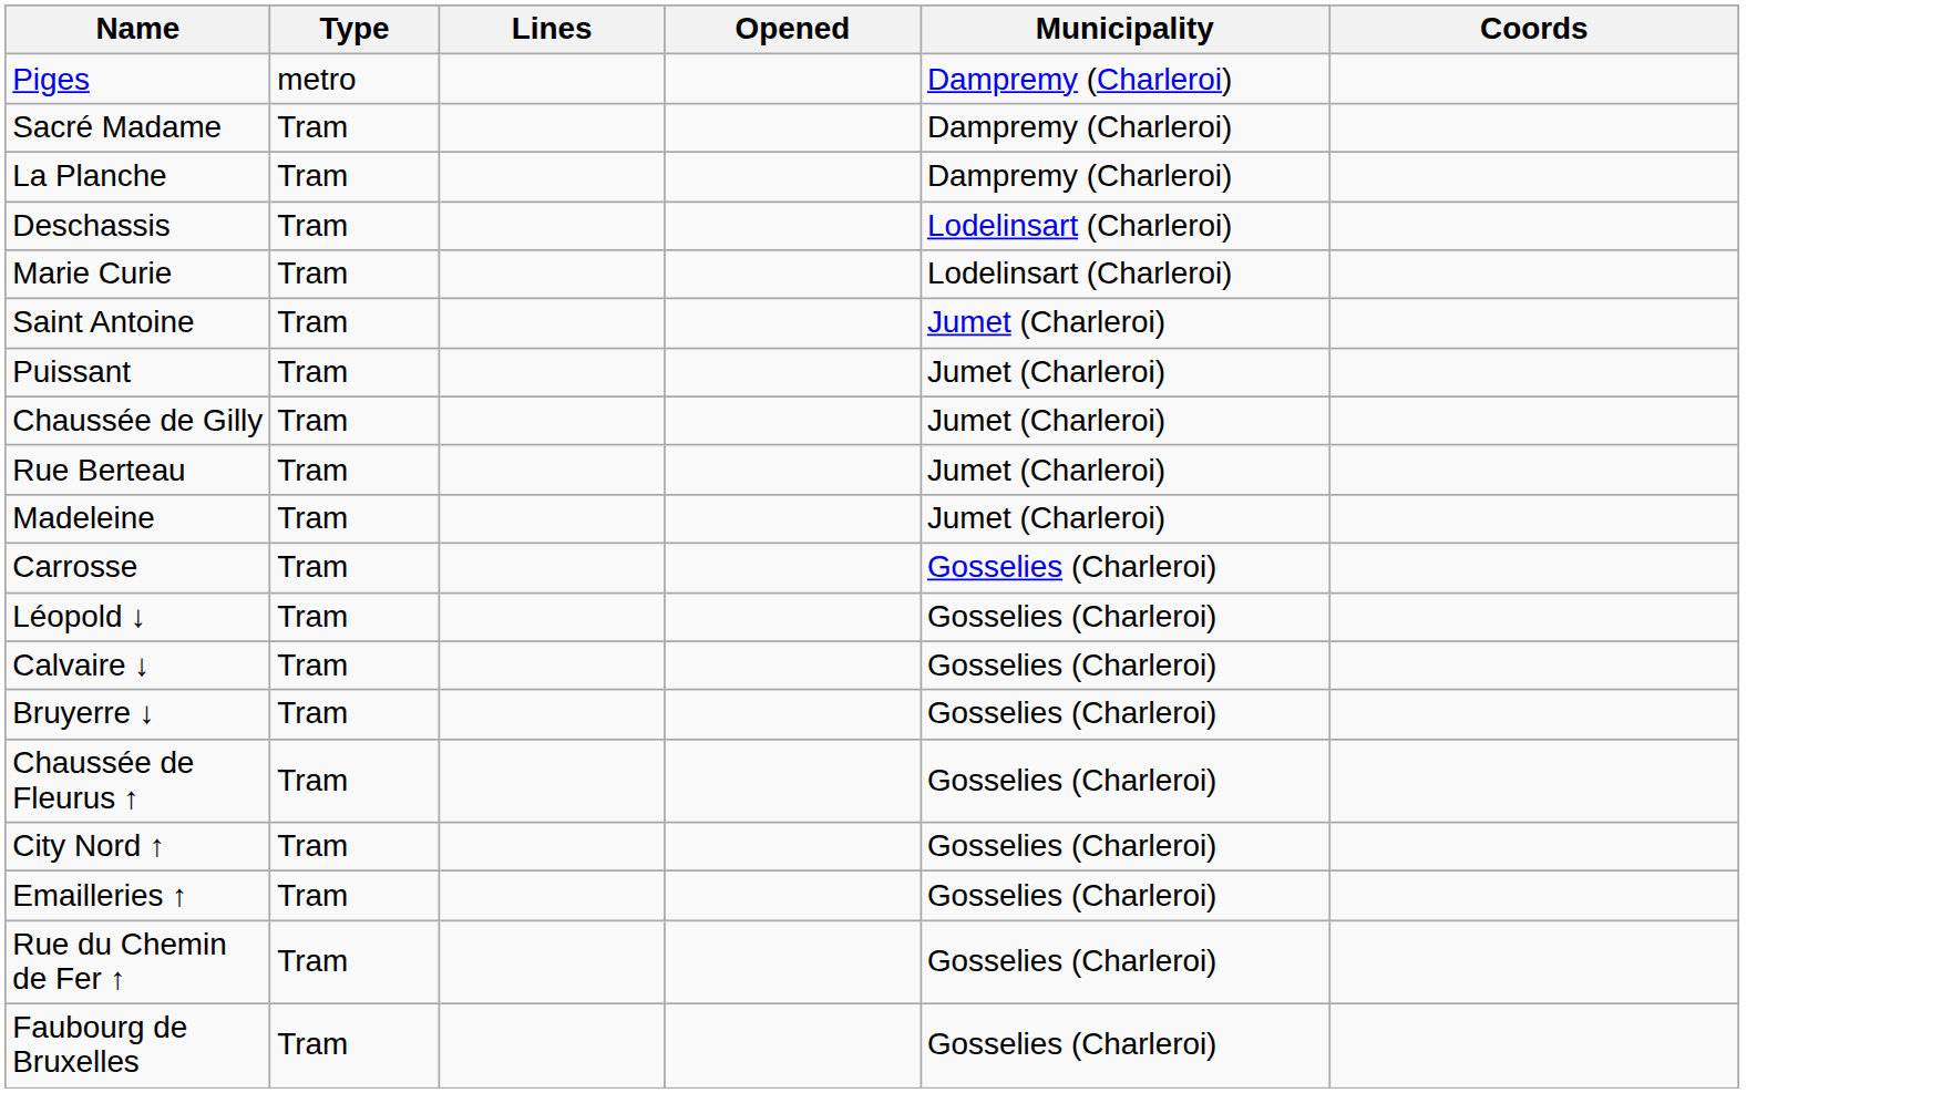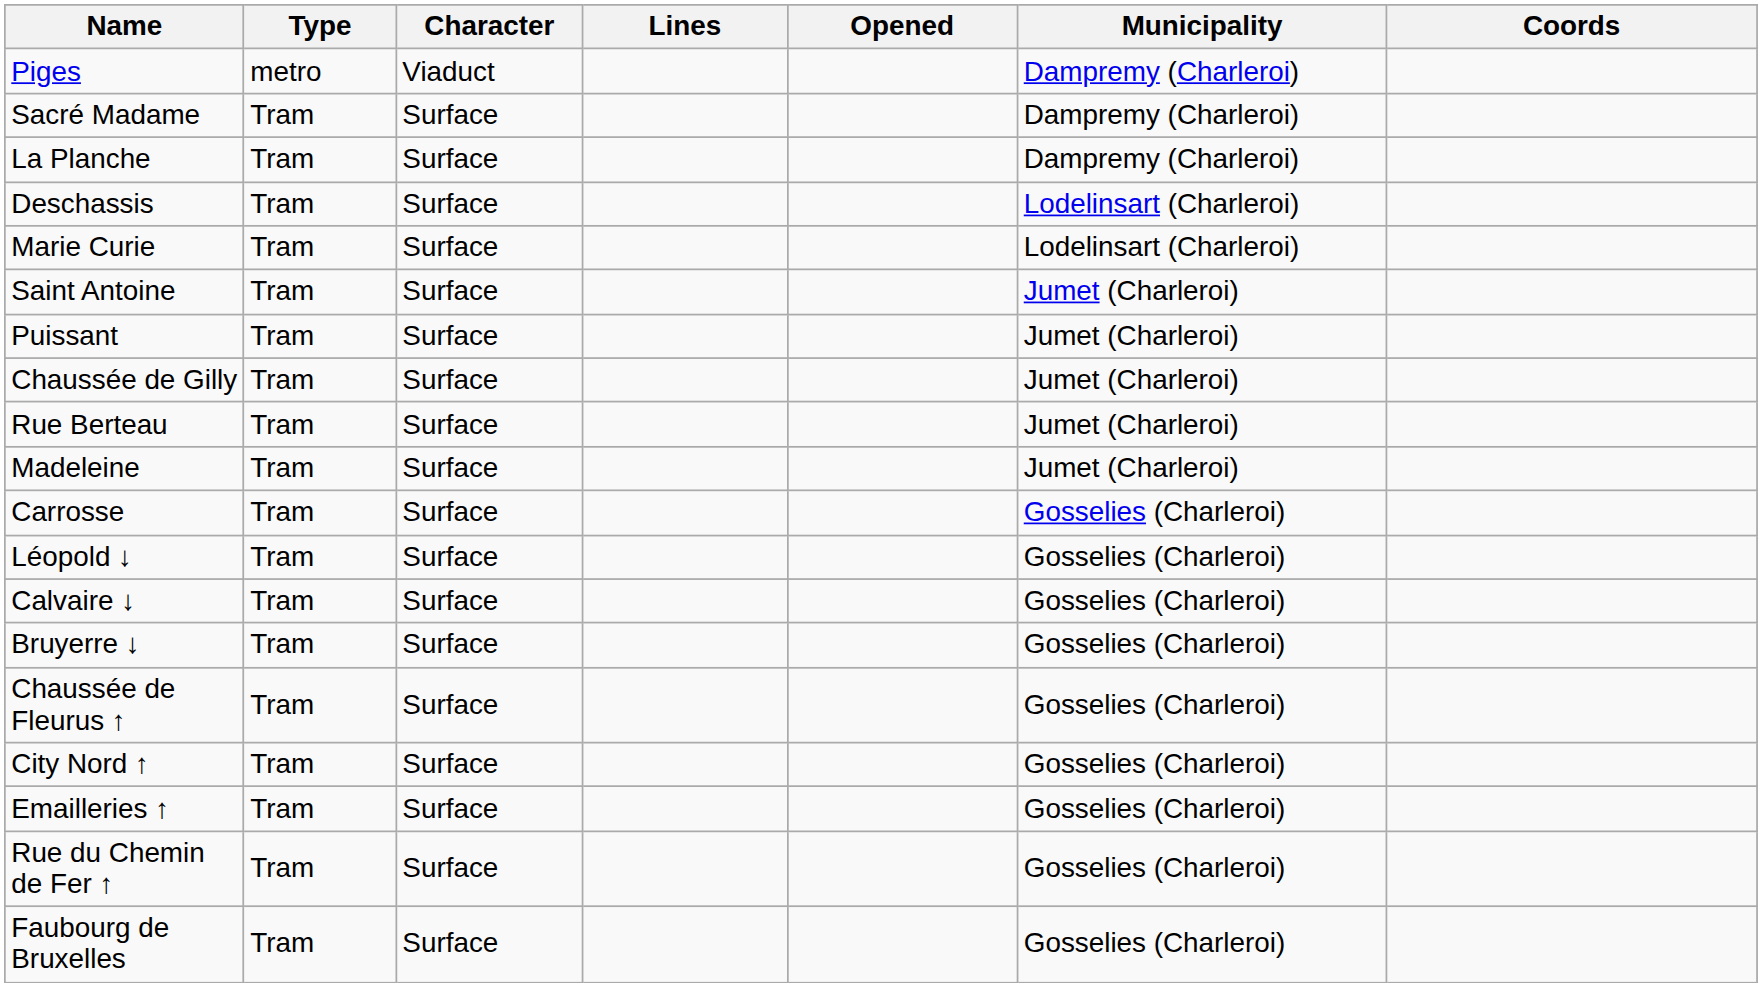+ column: Character | Viaduct | Surface | Surface | Surface | Surface | Surface | Surface | Surface | Surface | Surface | Surface | Surface | Surface | Surface | Surface | Surface | Surface | Surface | Surface
